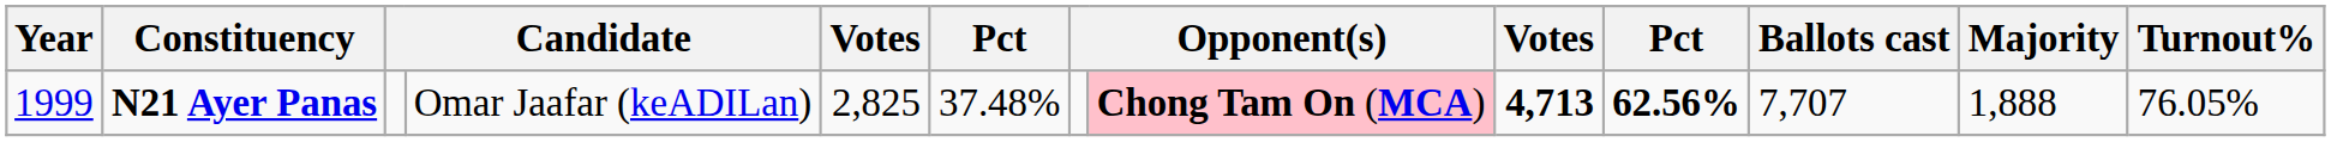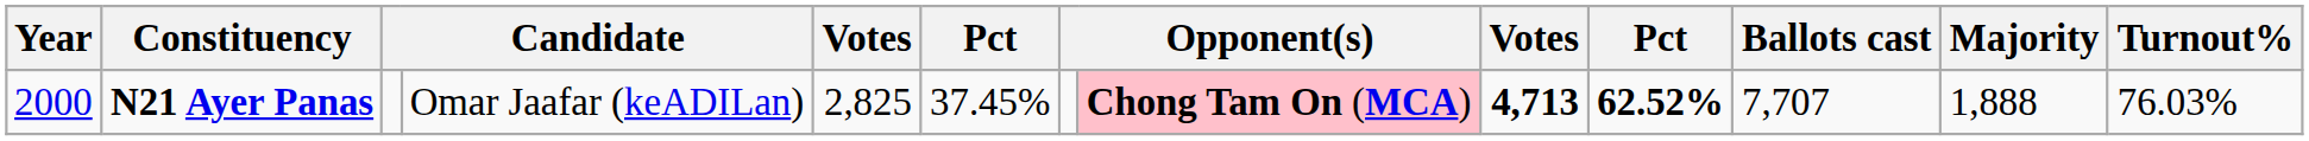N21 Ayer Panas | Year: 1999 -> 2000
N21 Ayer Panas | column 6: 37.48% -> 37.45%
N21 Ayer Panas | column 10: 62.56% -> 62.52%
N21 Ayer Panas | Turnout%: 76.05% -> 76.03%
